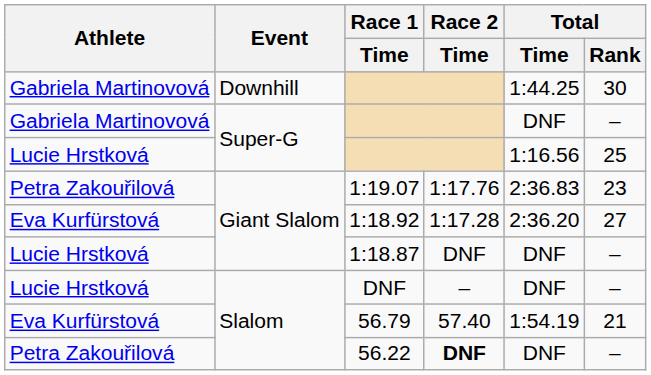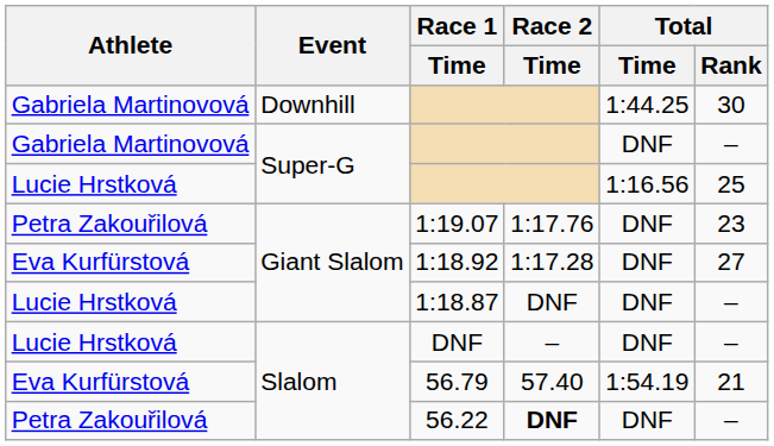1:19.07 | Total / Time: 2:36.83 -> DNF
1:18.92 | Total / Time: 2:36.20 -> DNF
